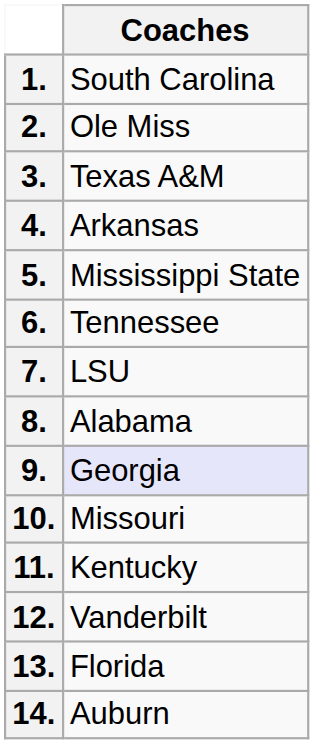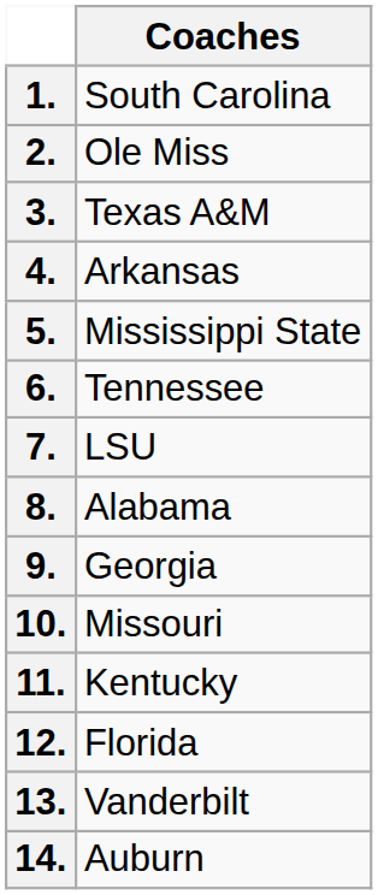9. | Coaches: lavender background -> no background
12. | Coaches: Vanderbilt -> Florida
13. | Coaches: Florida -> Vanderbilt
